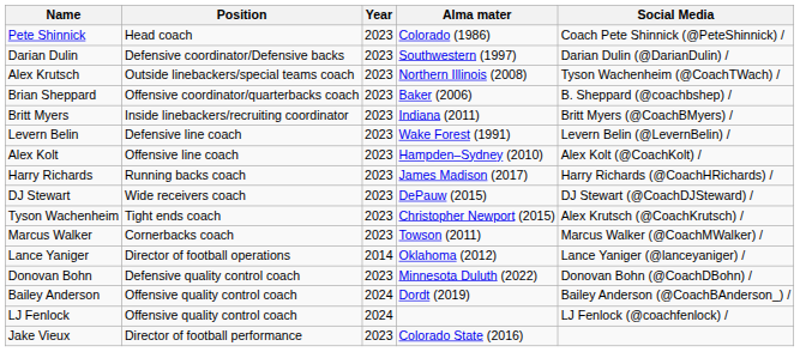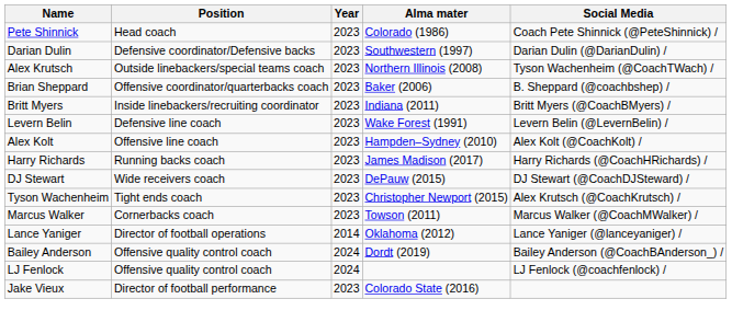- row: Donovan Bohn | Defensive quality control coach | 2023 | Minnesota Duluth (2022) | Donovan Bohn (@CoachDBohn) /
